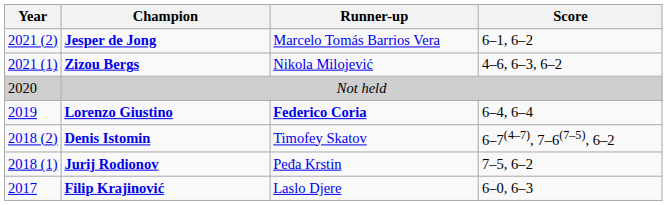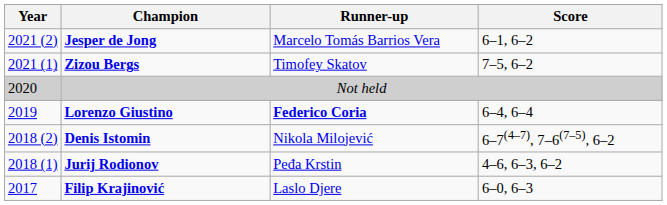Zizou Bergs | Runner-up: Nikola Milojević -> Timofey Skatov
Zizou Bergs | Score: 4–6, 6–3, 6–2 -> 7–5, 6–2
Denis Istomin | Runner-up: Timofey Skatov -> Nikola Milojević
Jurij Rodionov | Score: 7–5, 6–2 -> 4–6, 6–3, 6–2
